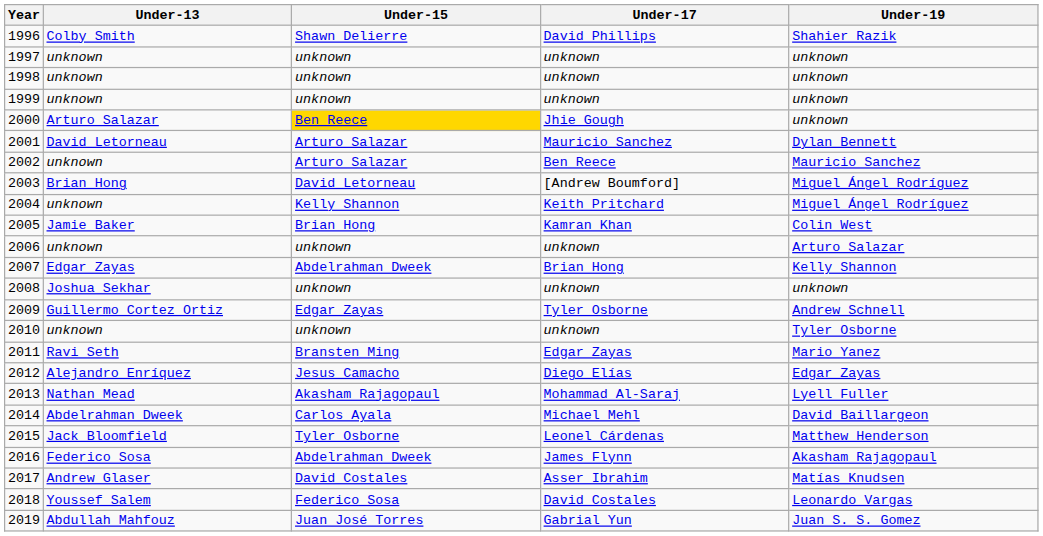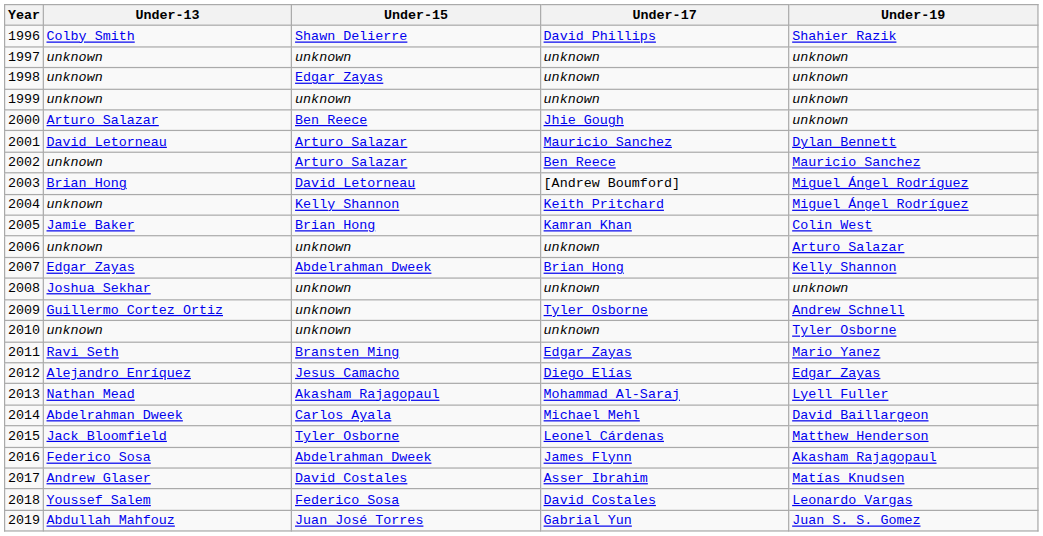1998 | Under-15: unknown -> Edgar Zayas
2000 | Under-15: gold background -> no background
2009 | Under-15: Edgar Zayas -> unknown
